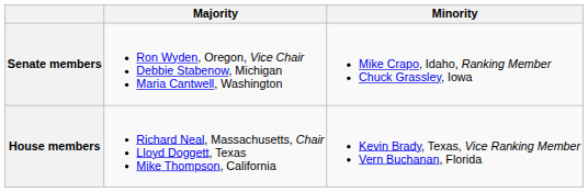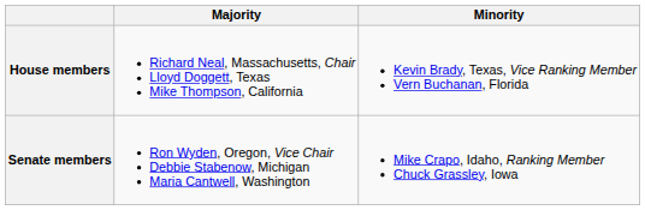rows swapped: Senate members <-> House members
